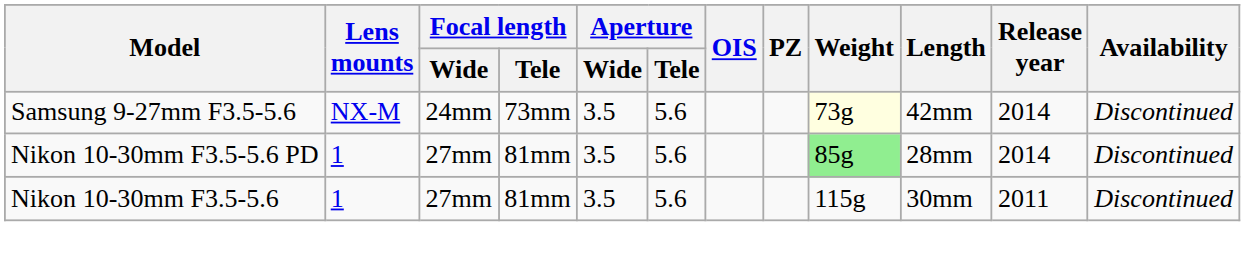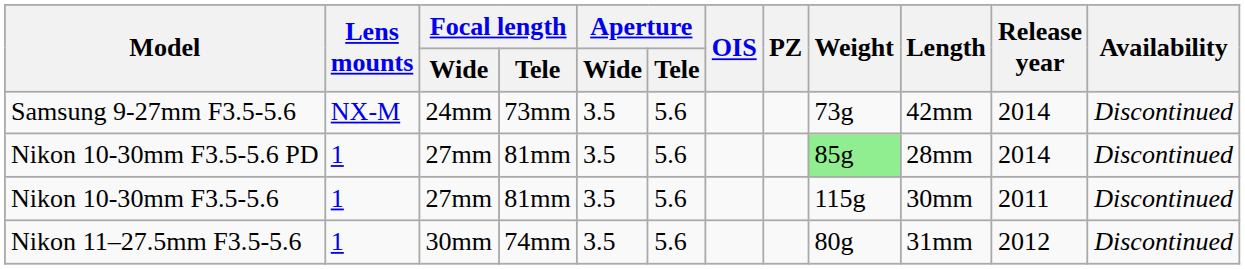Samsung 9-27mm F3.5-5.6 | Weight: lightyellow background -> no background
+ row: Nikon 11–27.5mm F3.5-5.6 | 1 | 30mm | 74mm | 3.5 | 5.6 | 80g | 31mm | 2012 | Discontinued
